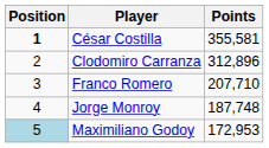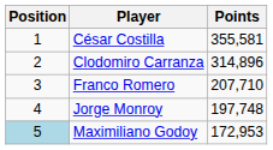César Costilla | Position: bold -> normal
Clodomiro Carranza | Points: 312,896 -> 314,896
Jorge Monroy | Points: 187,748 -> 197,748
